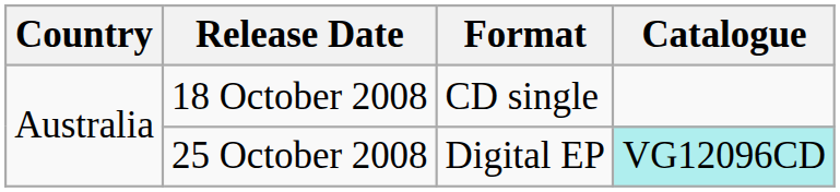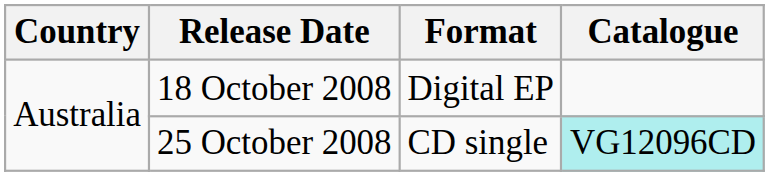18 October 2008 | Format: CD single -> Digital EP
25 October 2008 | Format: Digital EP -> CD single
